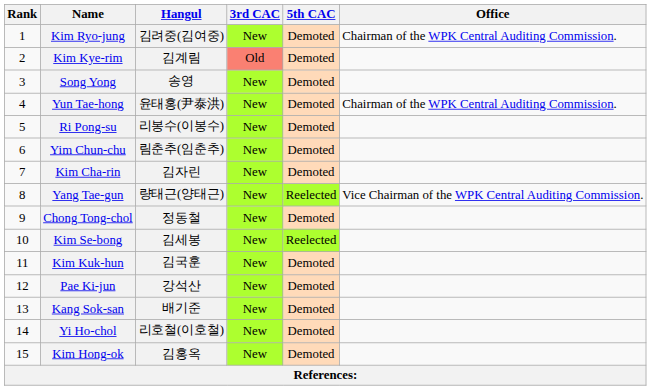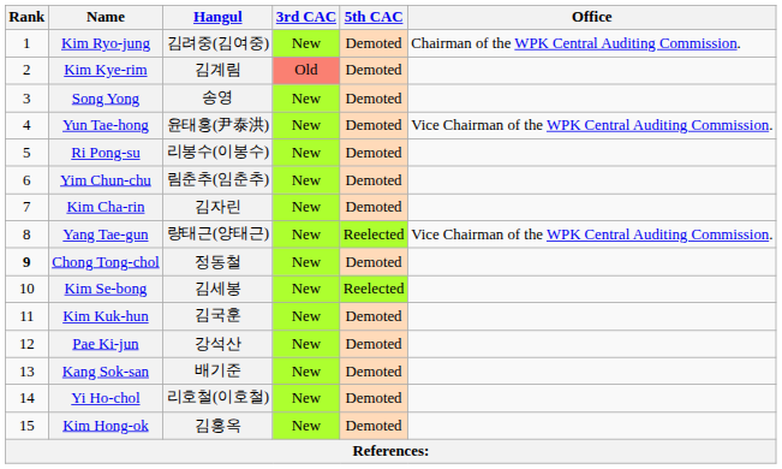Yun Tae-hong | Office: Chairman of the WPK Central Auditing Commission. -> Vice Chairman of the WPK Central Auditing Commission.
Chong Tong-chol | Rank: normal -> bold
